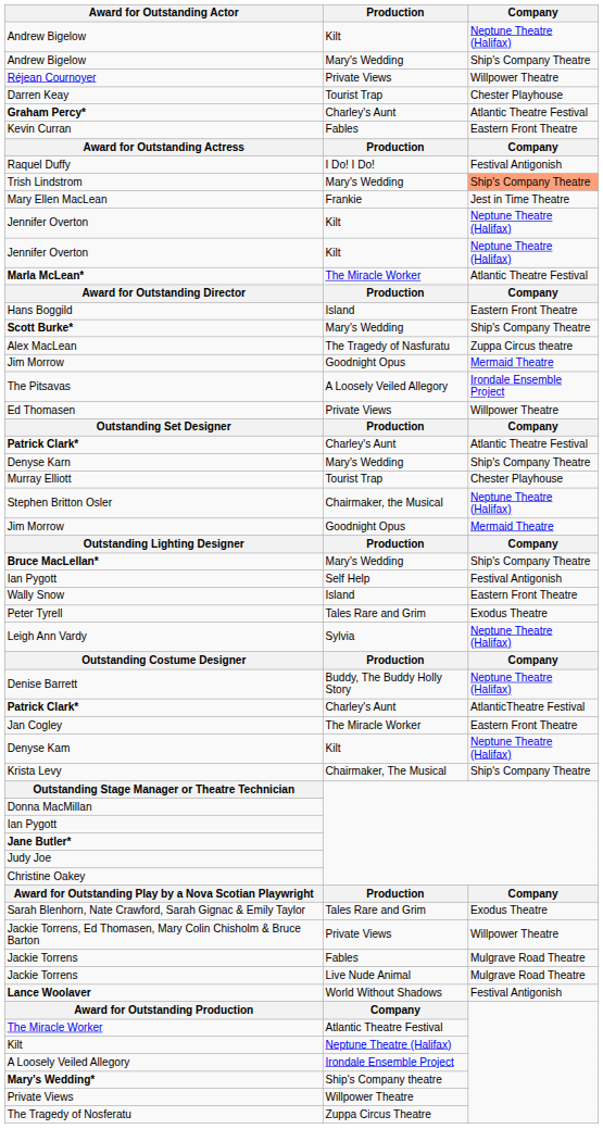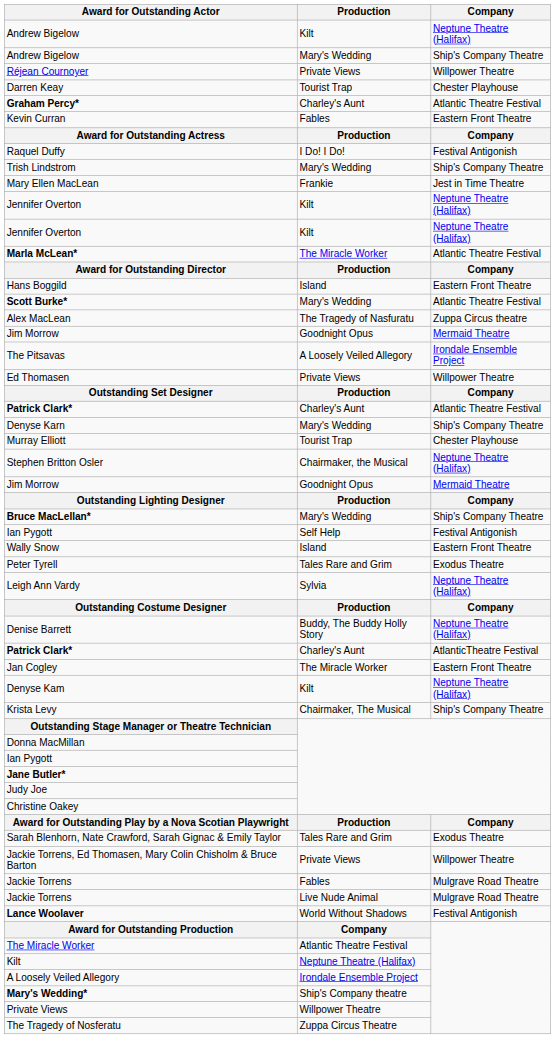Trish Lindstrom | Company: lightsalmon background -> no background
Scott Burke* | Company: Ship's Company Theatre -> Atlantic Theatre Festival
